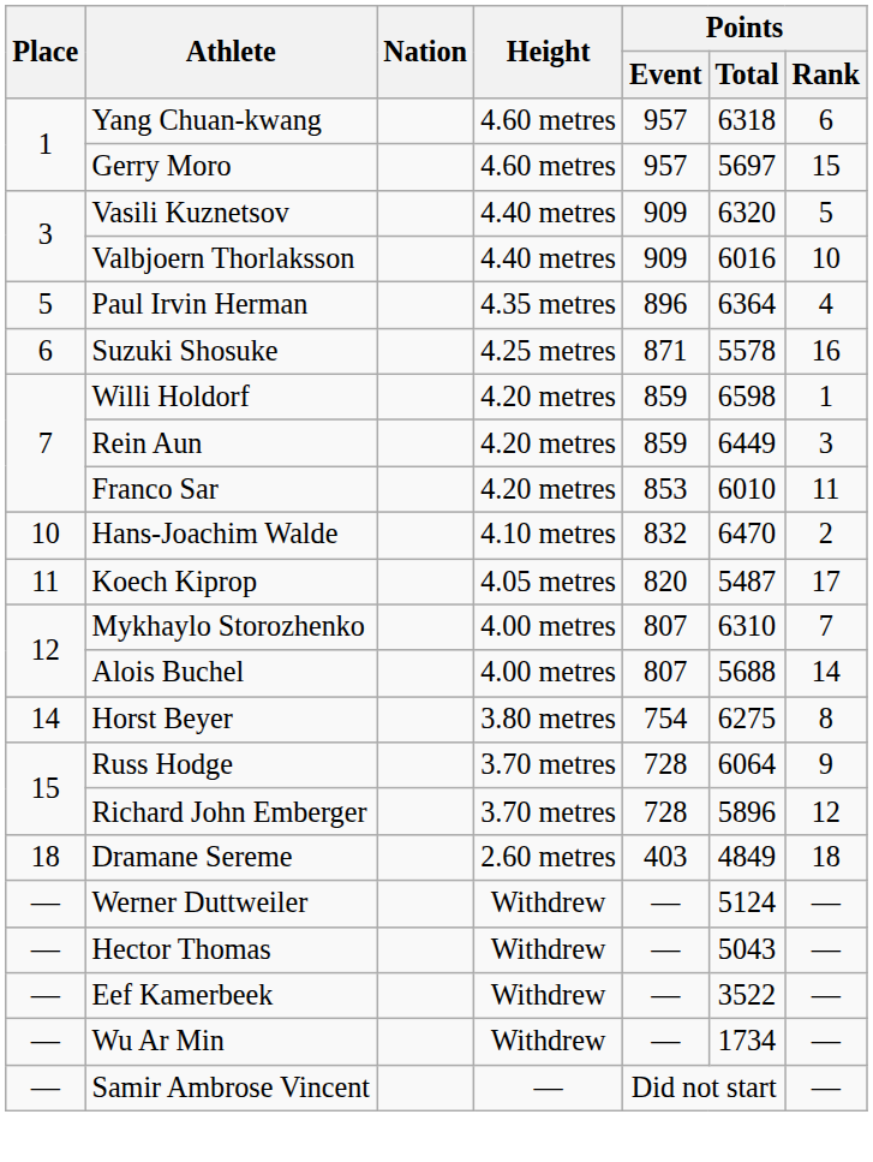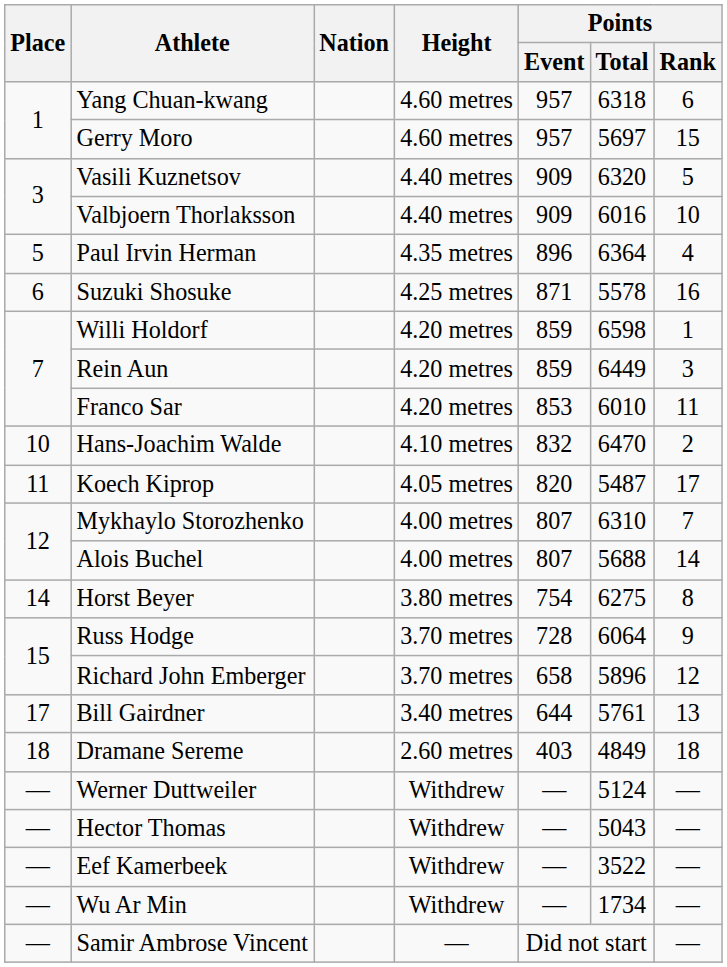Richard John Emberger | Points / Event: 728 -> 658
+ row: 17 | Bill Gairdner | 3.40 metres | 644 | 5761 | 13
